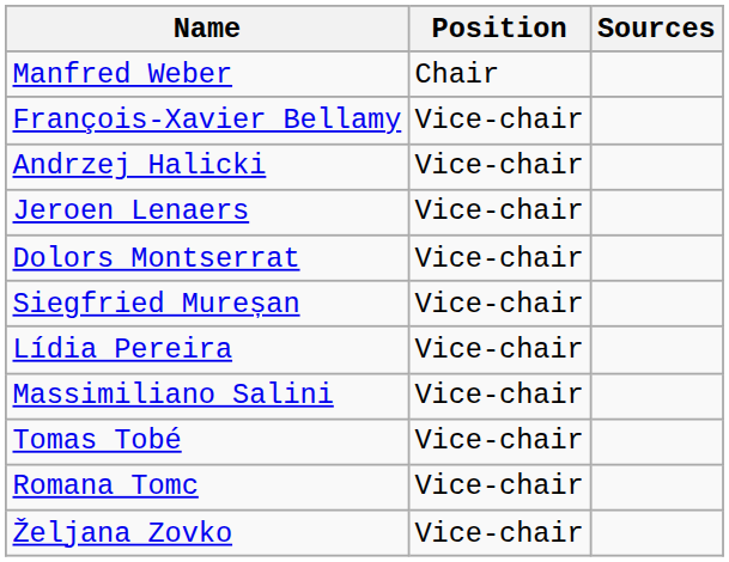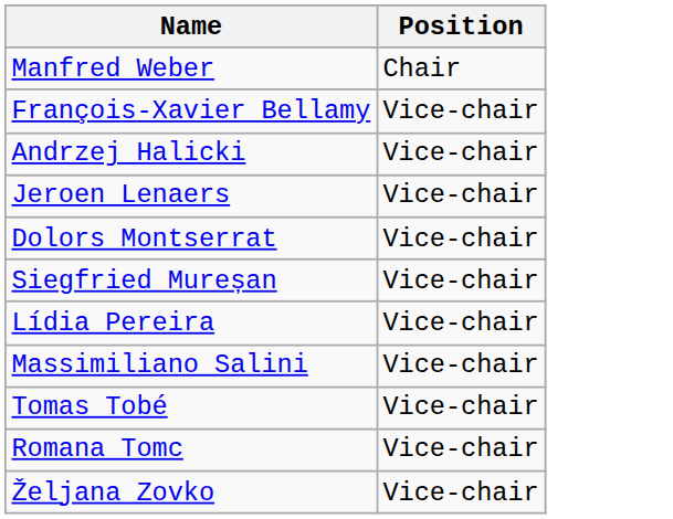- column: Sources
